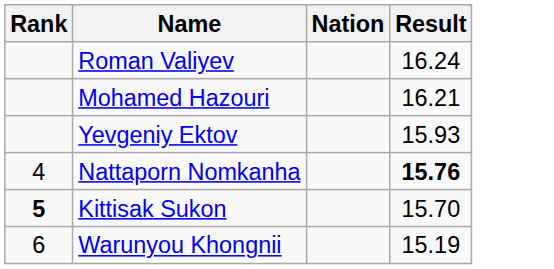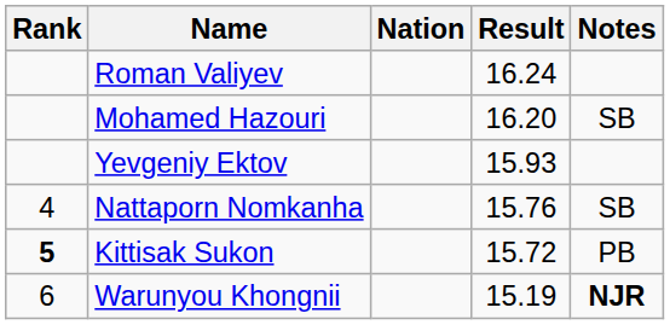+ column: Notes | SB | SB | PB | NJR
Mohamed Hazouri | Result: 16.21 -> 16.20
Nattaporn Nomkanha | Result: bold -> normal
Kittisak Sukon | Result: 15.70 -> 15.72
